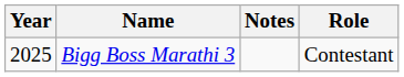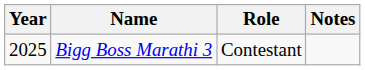columns swapped: Role <-> Notes
